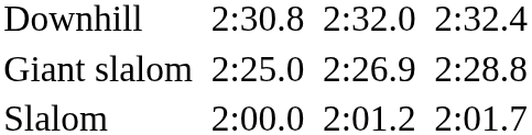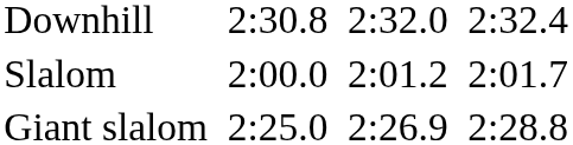rows swapped: Giant slalom <-> Slalom
